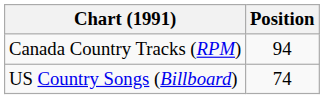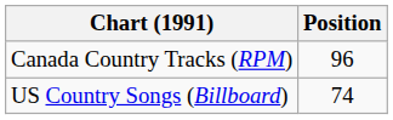Canada Country Tracks (RPM) | Position: 94 -> 96
